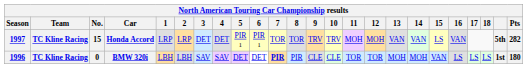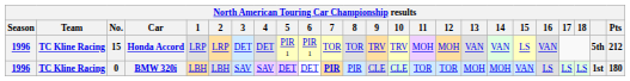Honda Accord | Season: 1997 -> 1996
Honda Accord | Pts: 282 -> 212
